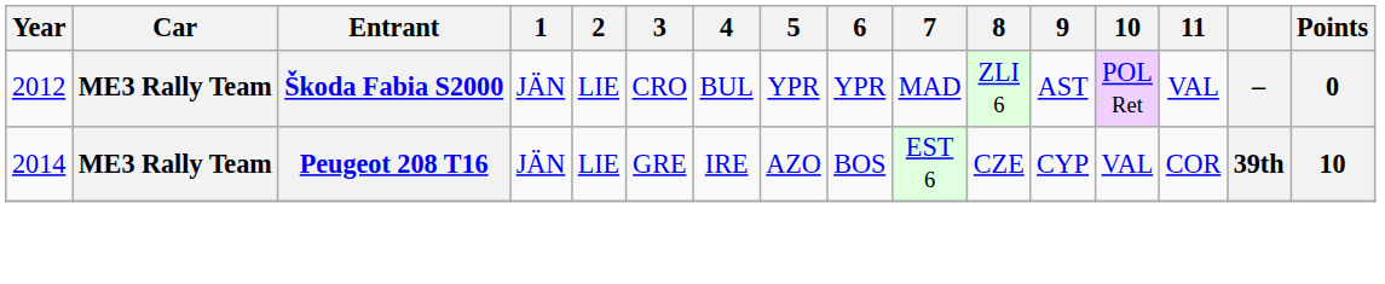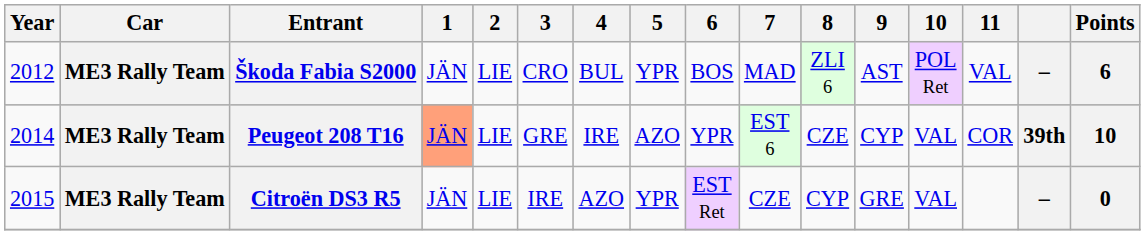Škoda Fabia S2000 | 6: YPR -> BOS
Škoda Fabia S2000 | Points: 0 -> 6
Peugeot 208 T16 | 1: no background -> lightsalmon background
Peugeot 208 T16 | 6: BOS -> YPR
+ row: 2015 | ME3 Rally Team | Citroën DS3 R5 | JÄN | LIE | IRE | AZO | YPR | EST Ret | CZE | CYP | GRE | VAL | – | 0
